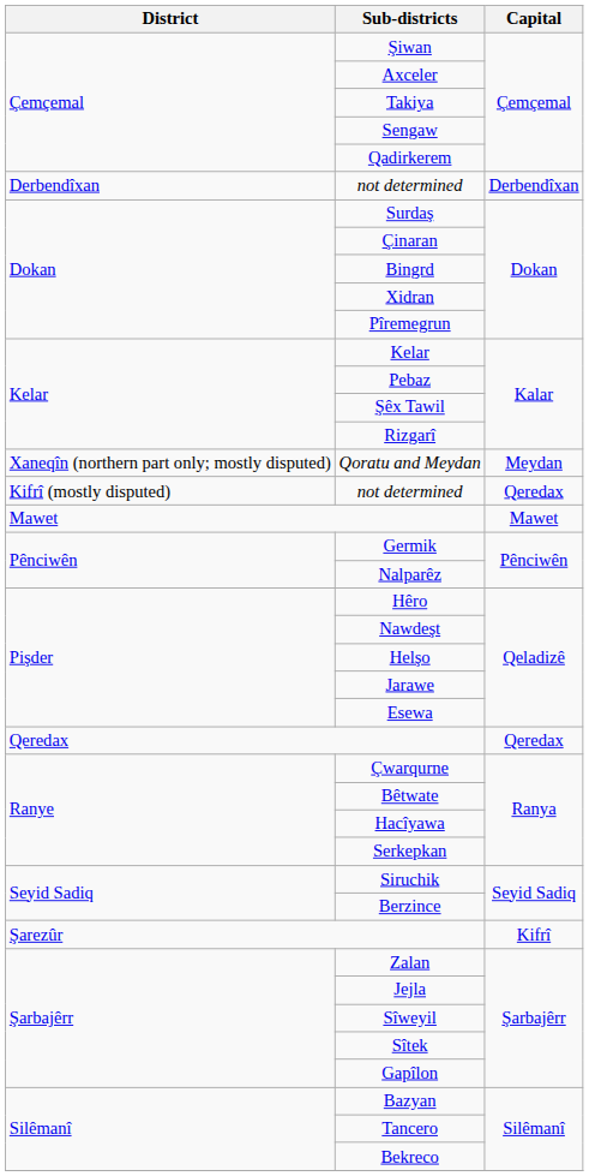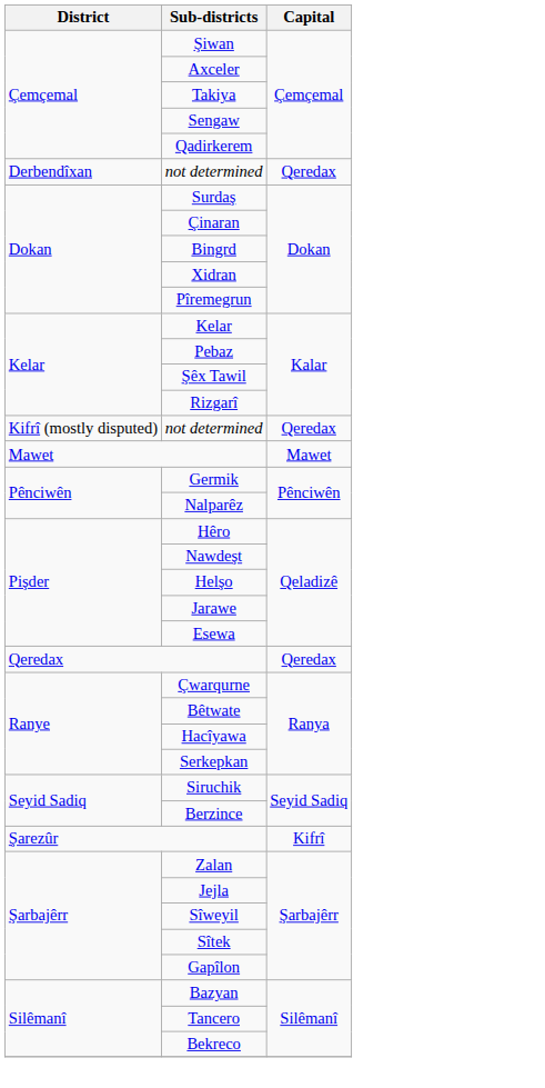Derbendîxan / not determined | Capital: Derbendîxan -> Qeredax
- row: Xaneqîn (northern part only; mostly disputed) | Qoratu and Meydan | Meydan
